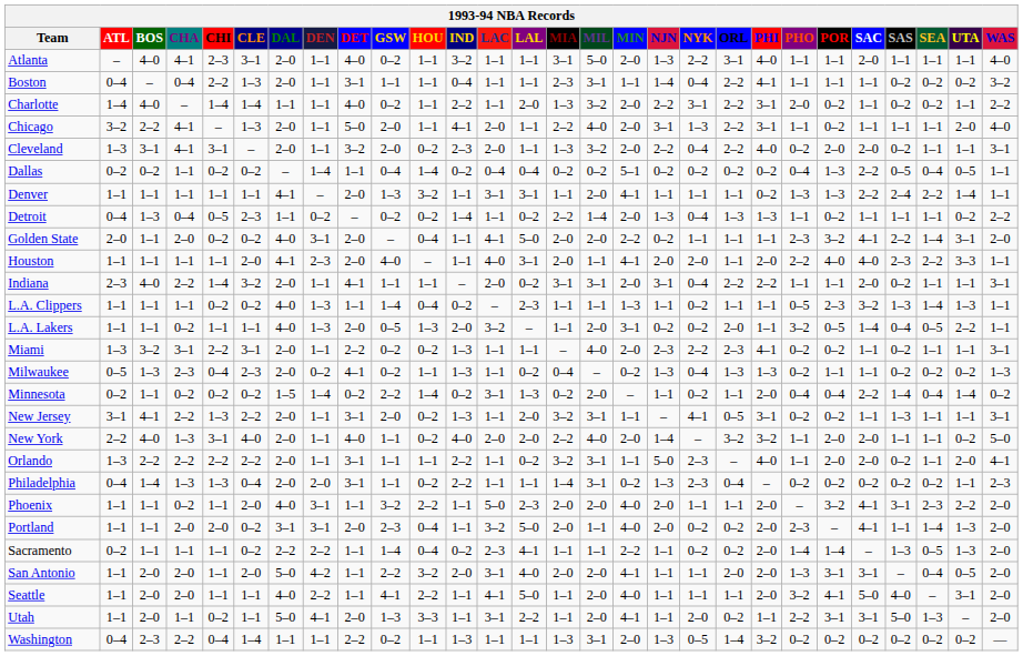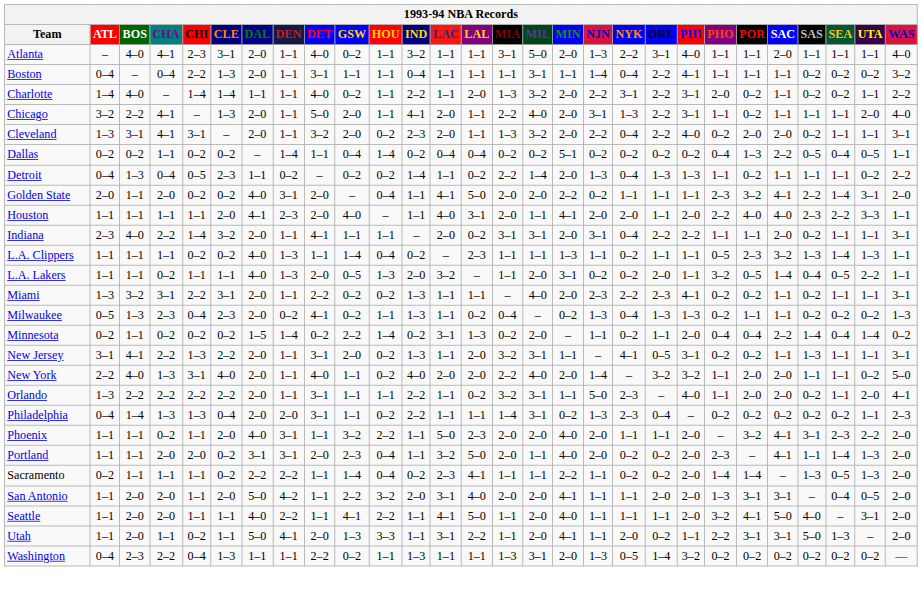Boston | MIA: 2–3 -> 1–1
- row: Denver | 1–1 | 1–1 | 1–1 | 1–1 | 1–1 | 4–1 | – | 2–0 | 1–3 | 3–2 | 1–1 | 3–1 | 3–1 | 1–1 | 2–0 | 4–1 | 1–1 | 1–1 | 1–1 | 0–2 | 1–3 | 1–3 | 2–2 | 2–4 | 2–2 | 1–4 | 1–1
Washington | CLE: 1–4 -> 1–3
